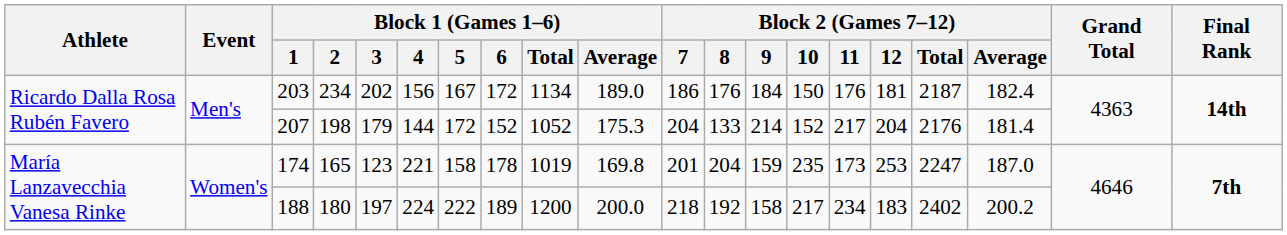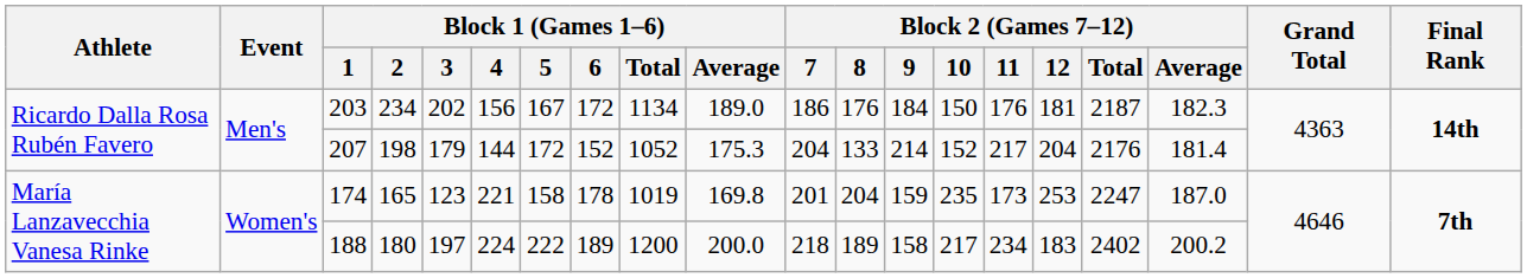203 | Block 2 (Games 7–12) / Average: 182.4 -> 182.3
188 | Block 2 (Games 7–12) / 8: 192 -> 189
